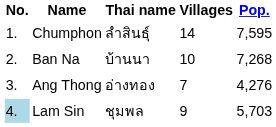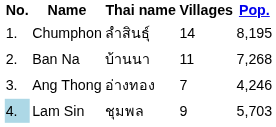Chumphon | Pop.: 7,595 -> 8,195
Ban Na | Villages: 10 -> 11
Ang Thong | Pop.: 4,276 -> 4,246
